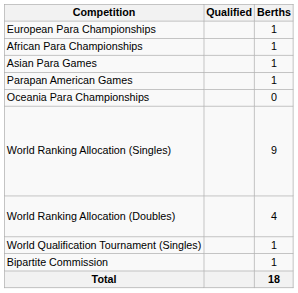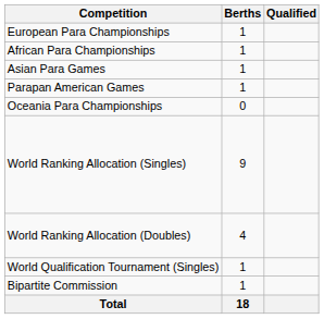columns swapped: Berths <-> Qualified
